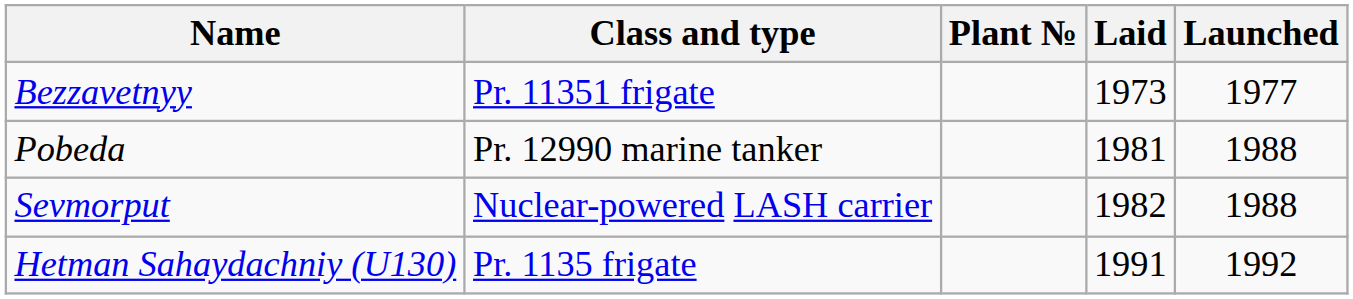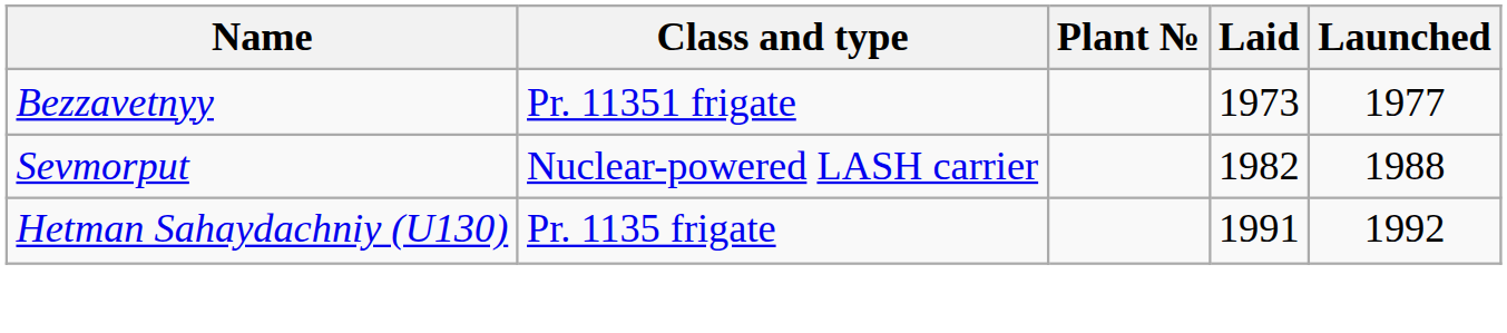- row: Pobeda | Pr. 12990 marine tanker | 1981 | 1988
